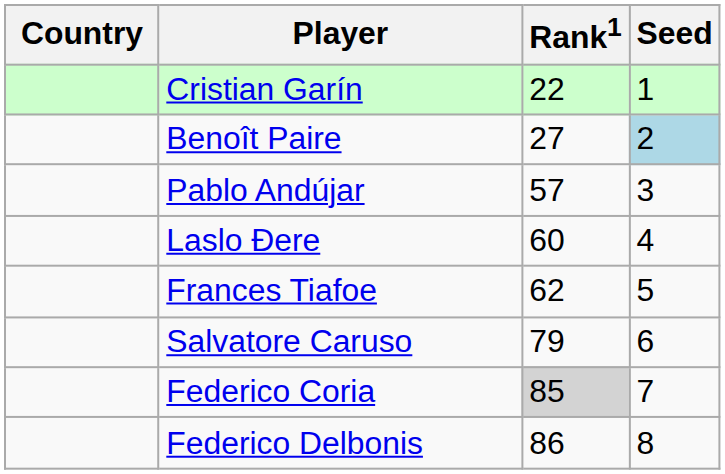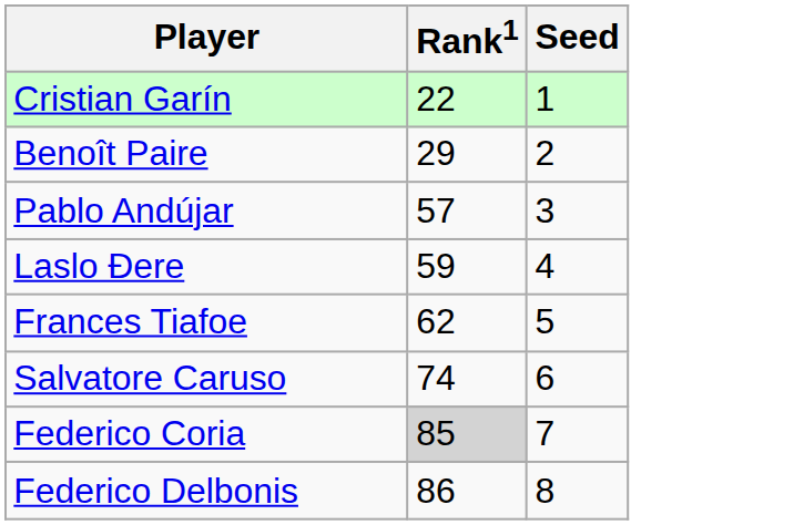- column: Country
Benoît Paire | Rank1: 27 -> 29
Benoît Paire | Seed: lightblue background -> no background
Laslo Đere | Rank1: 60 -> 59
Salvatore Caruso | Rank1: 79 -> 74
